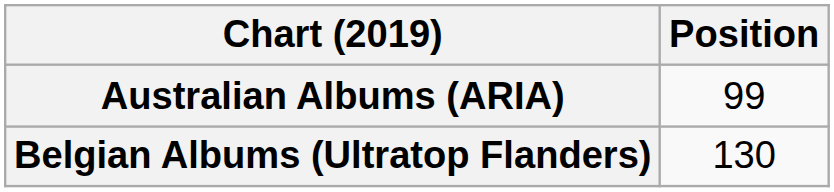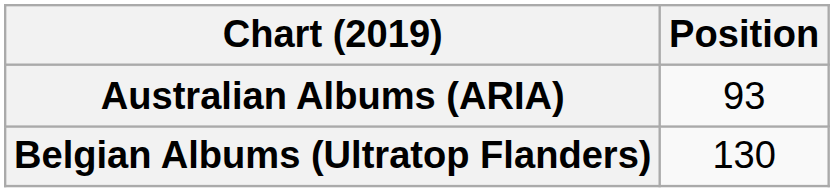Australian Albums (ARIA) | Position: 99 -> 93
